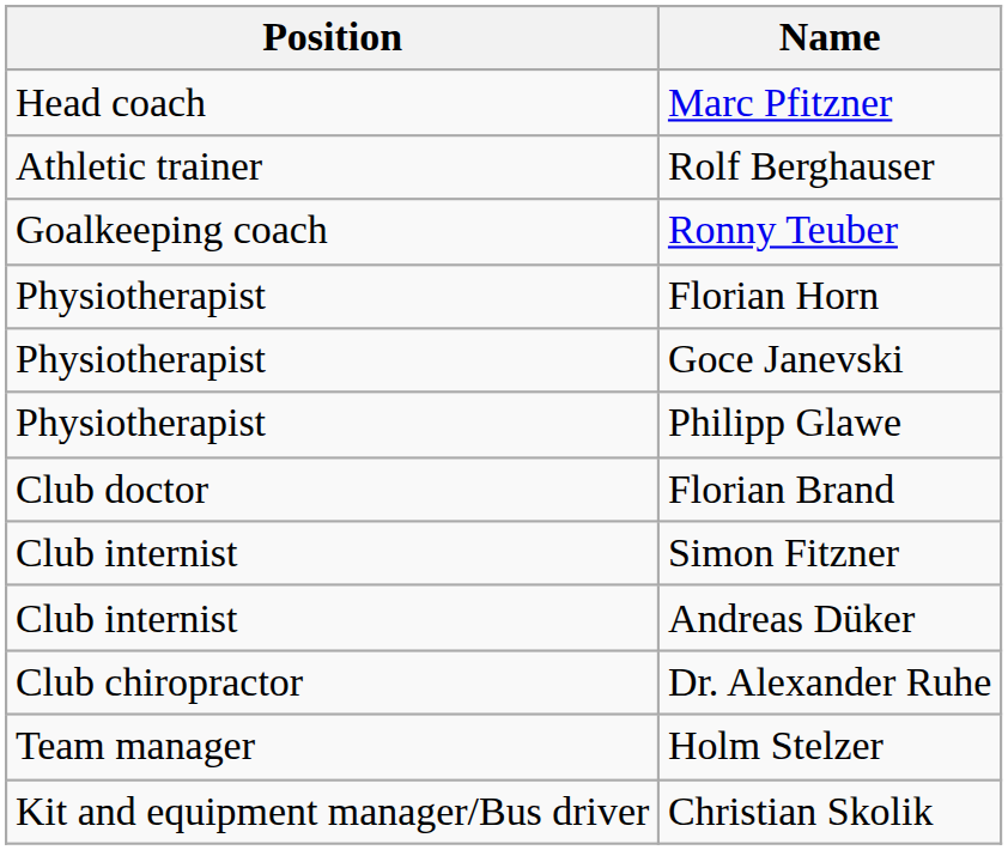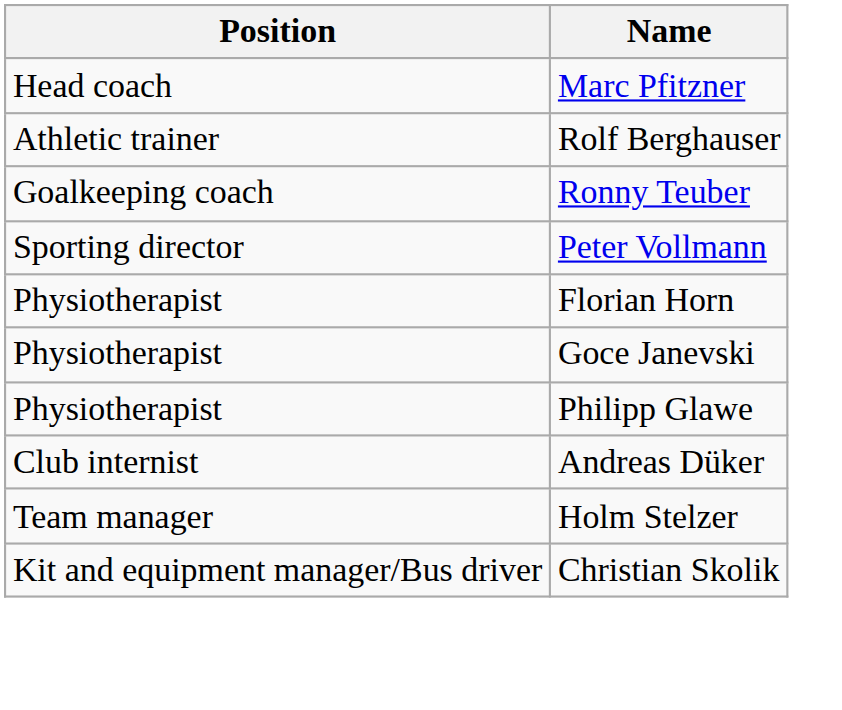+ row: Sporting director | Peter Vollmann
- row: Club doctor | Florian Brand
- row: Club internist | Simon Fitzner
- row: Club chiropractor | Dr. Alexander Ruhe
